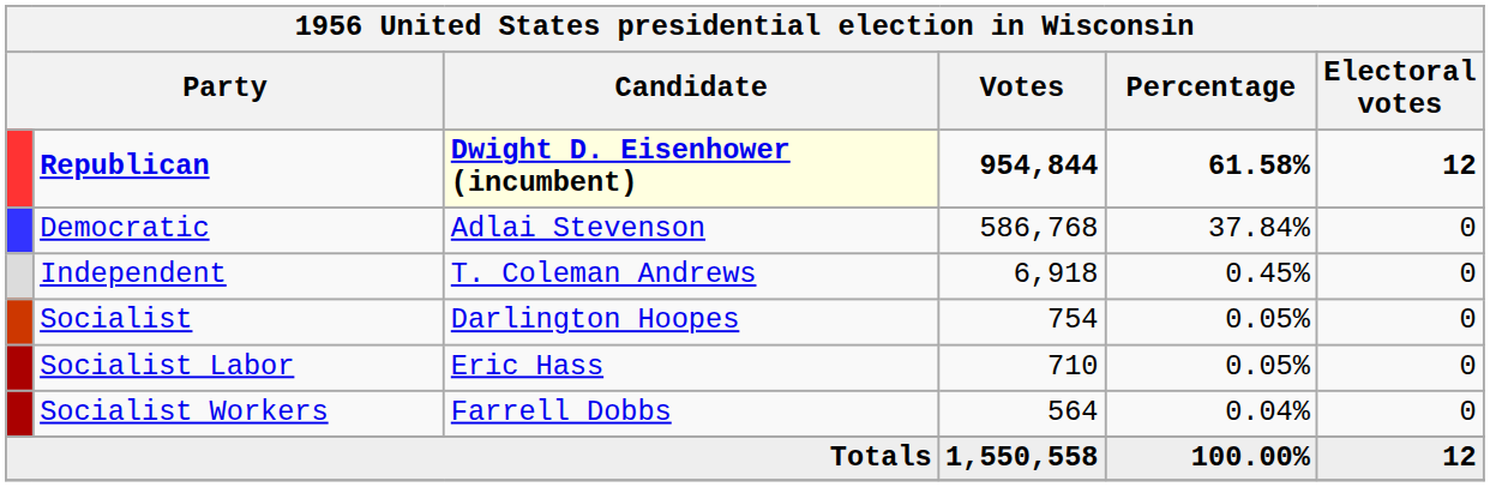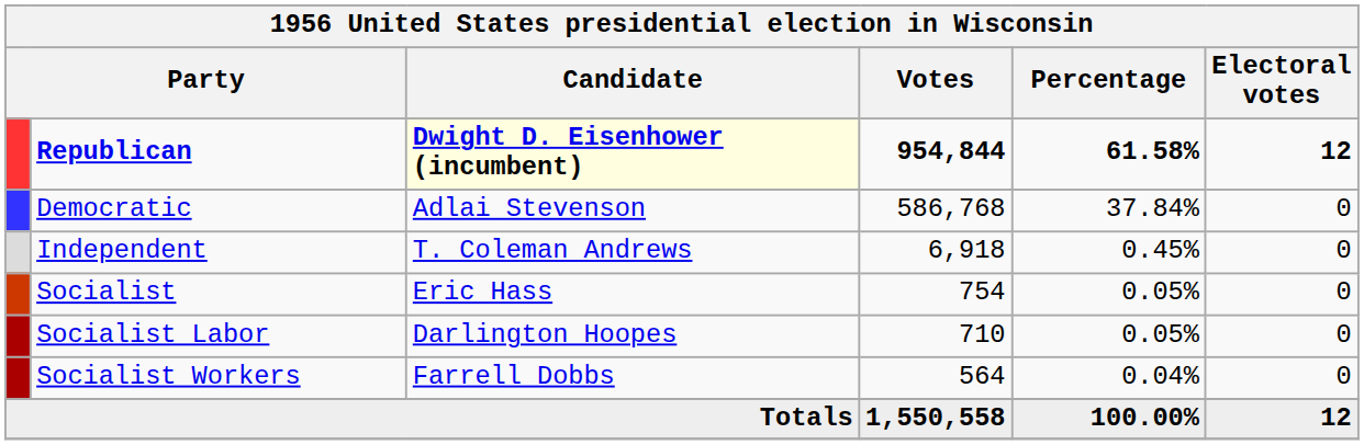Socialist | Candidate: Darlington Hoopes -> Eric Hass
Socialist Labor | Candidate: Eric Hass -> Darlington Hoopes
